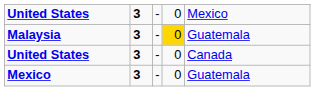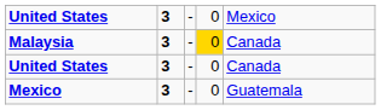Malaysia | column 5: Guatemala -> Canada
